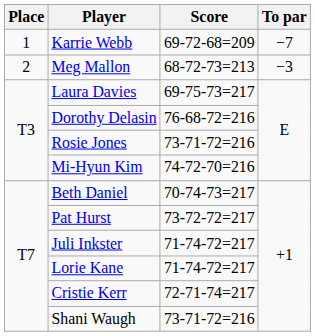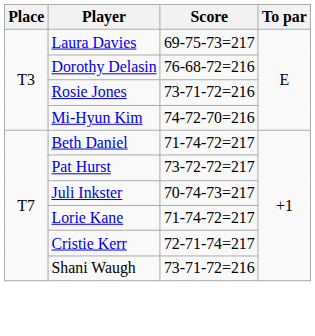- row: 1 | Karrie Webb | 69-72-68=209 | −7
- row: 2 | Meg Mallon | 68-72-73=213 | −3
Beth Daniel | Score: 70-74-73=217 -> 71-74-72=217
Juli Inkster | Score: 71-74-72=217 -> 70-74-73=217
